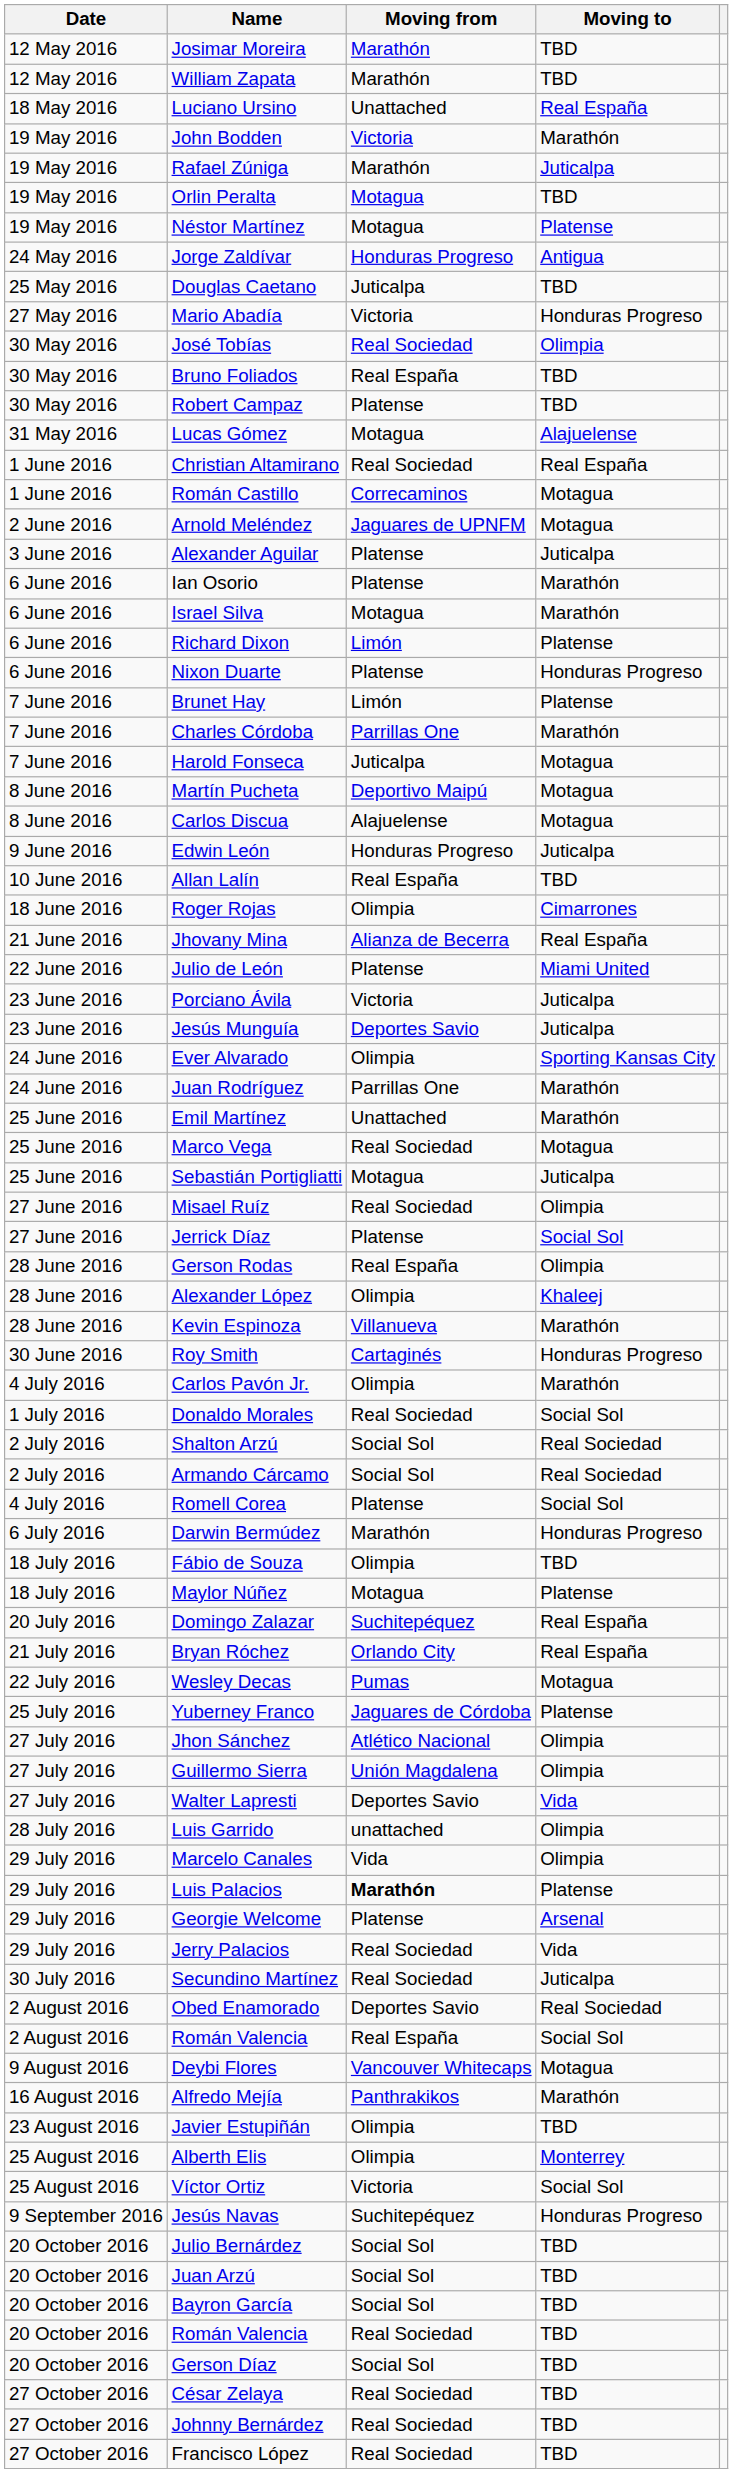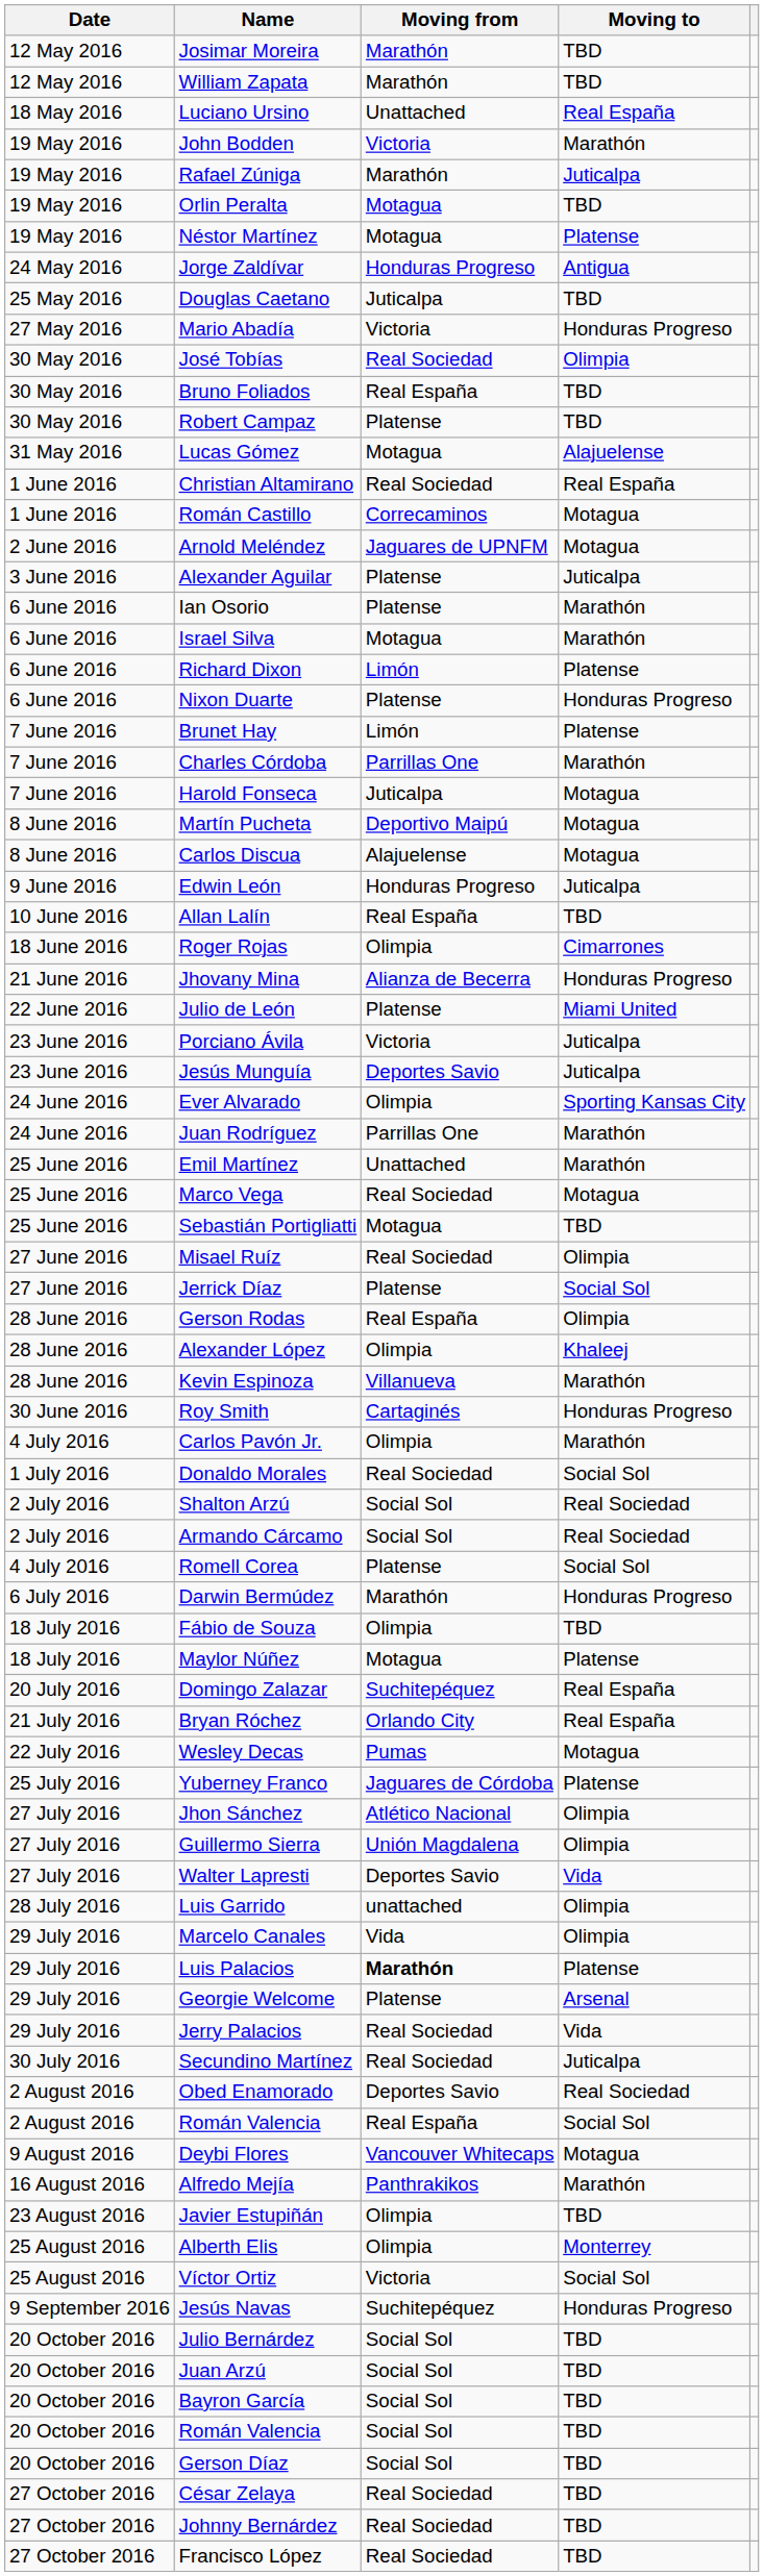Jhovany Mina | Moving to: Real España -> Honduras Progreso
Sebastián Portigliatti | Moving to: Juticalpa -> TBD
20 October 2016 / Román Valencia | Moving from: Real Sociedad -> Social Sol
